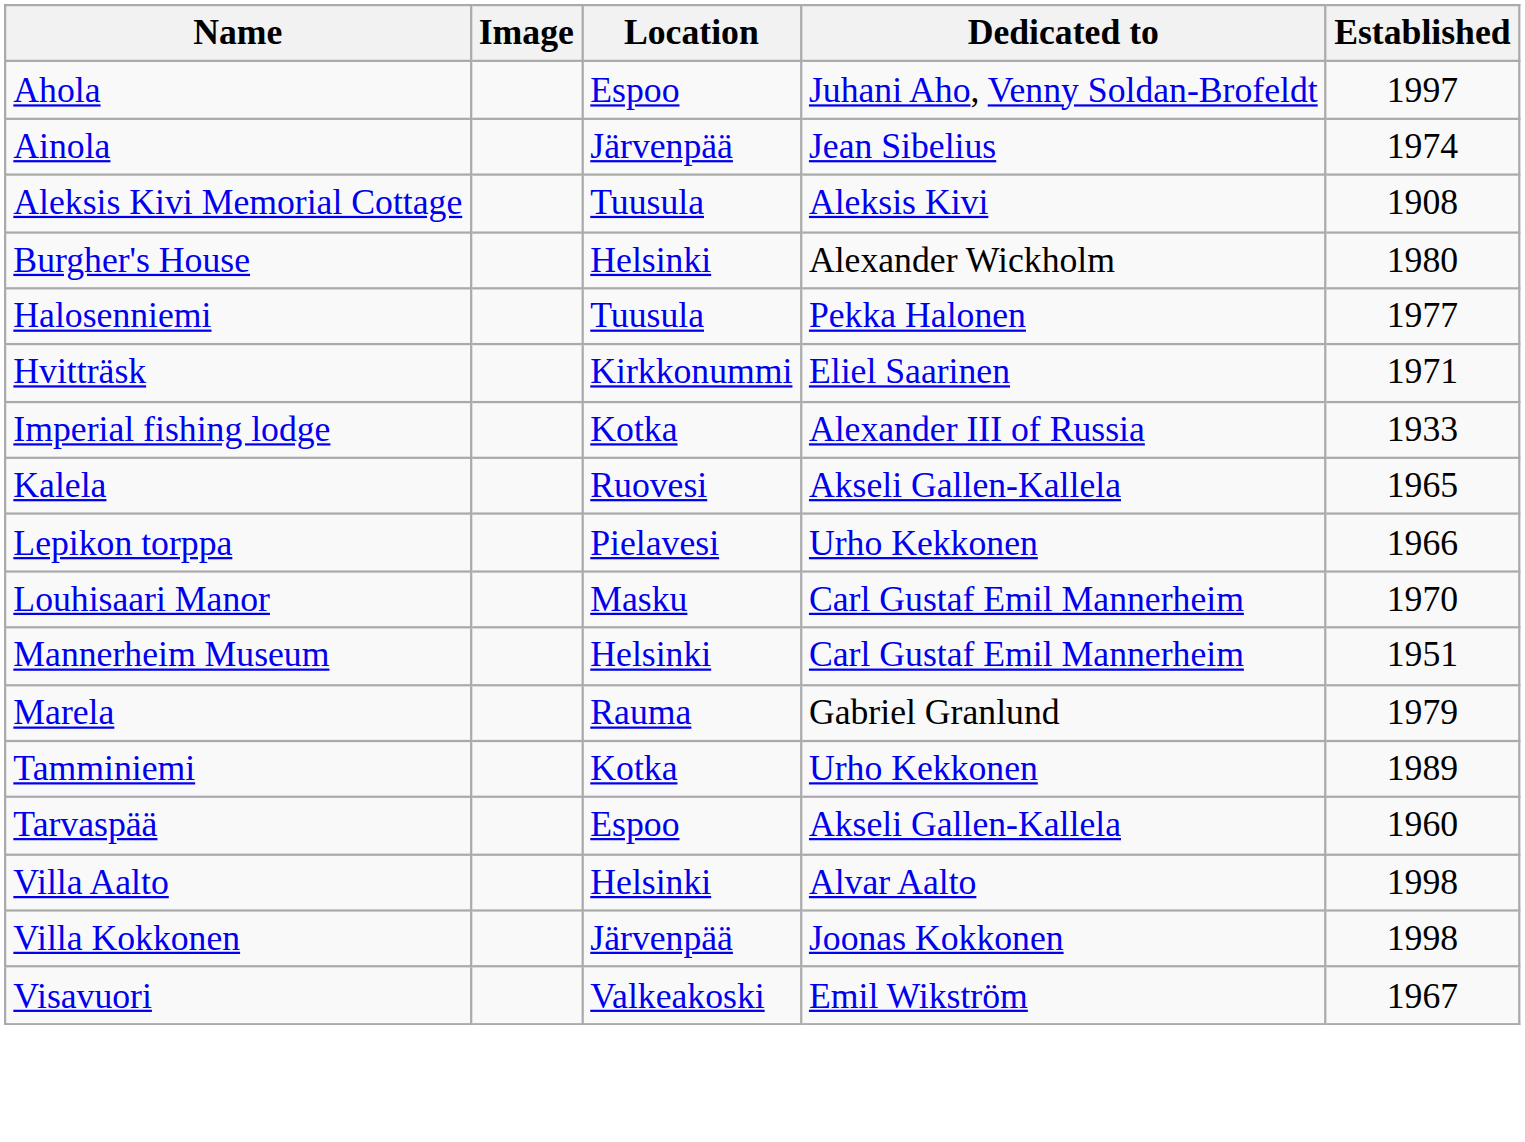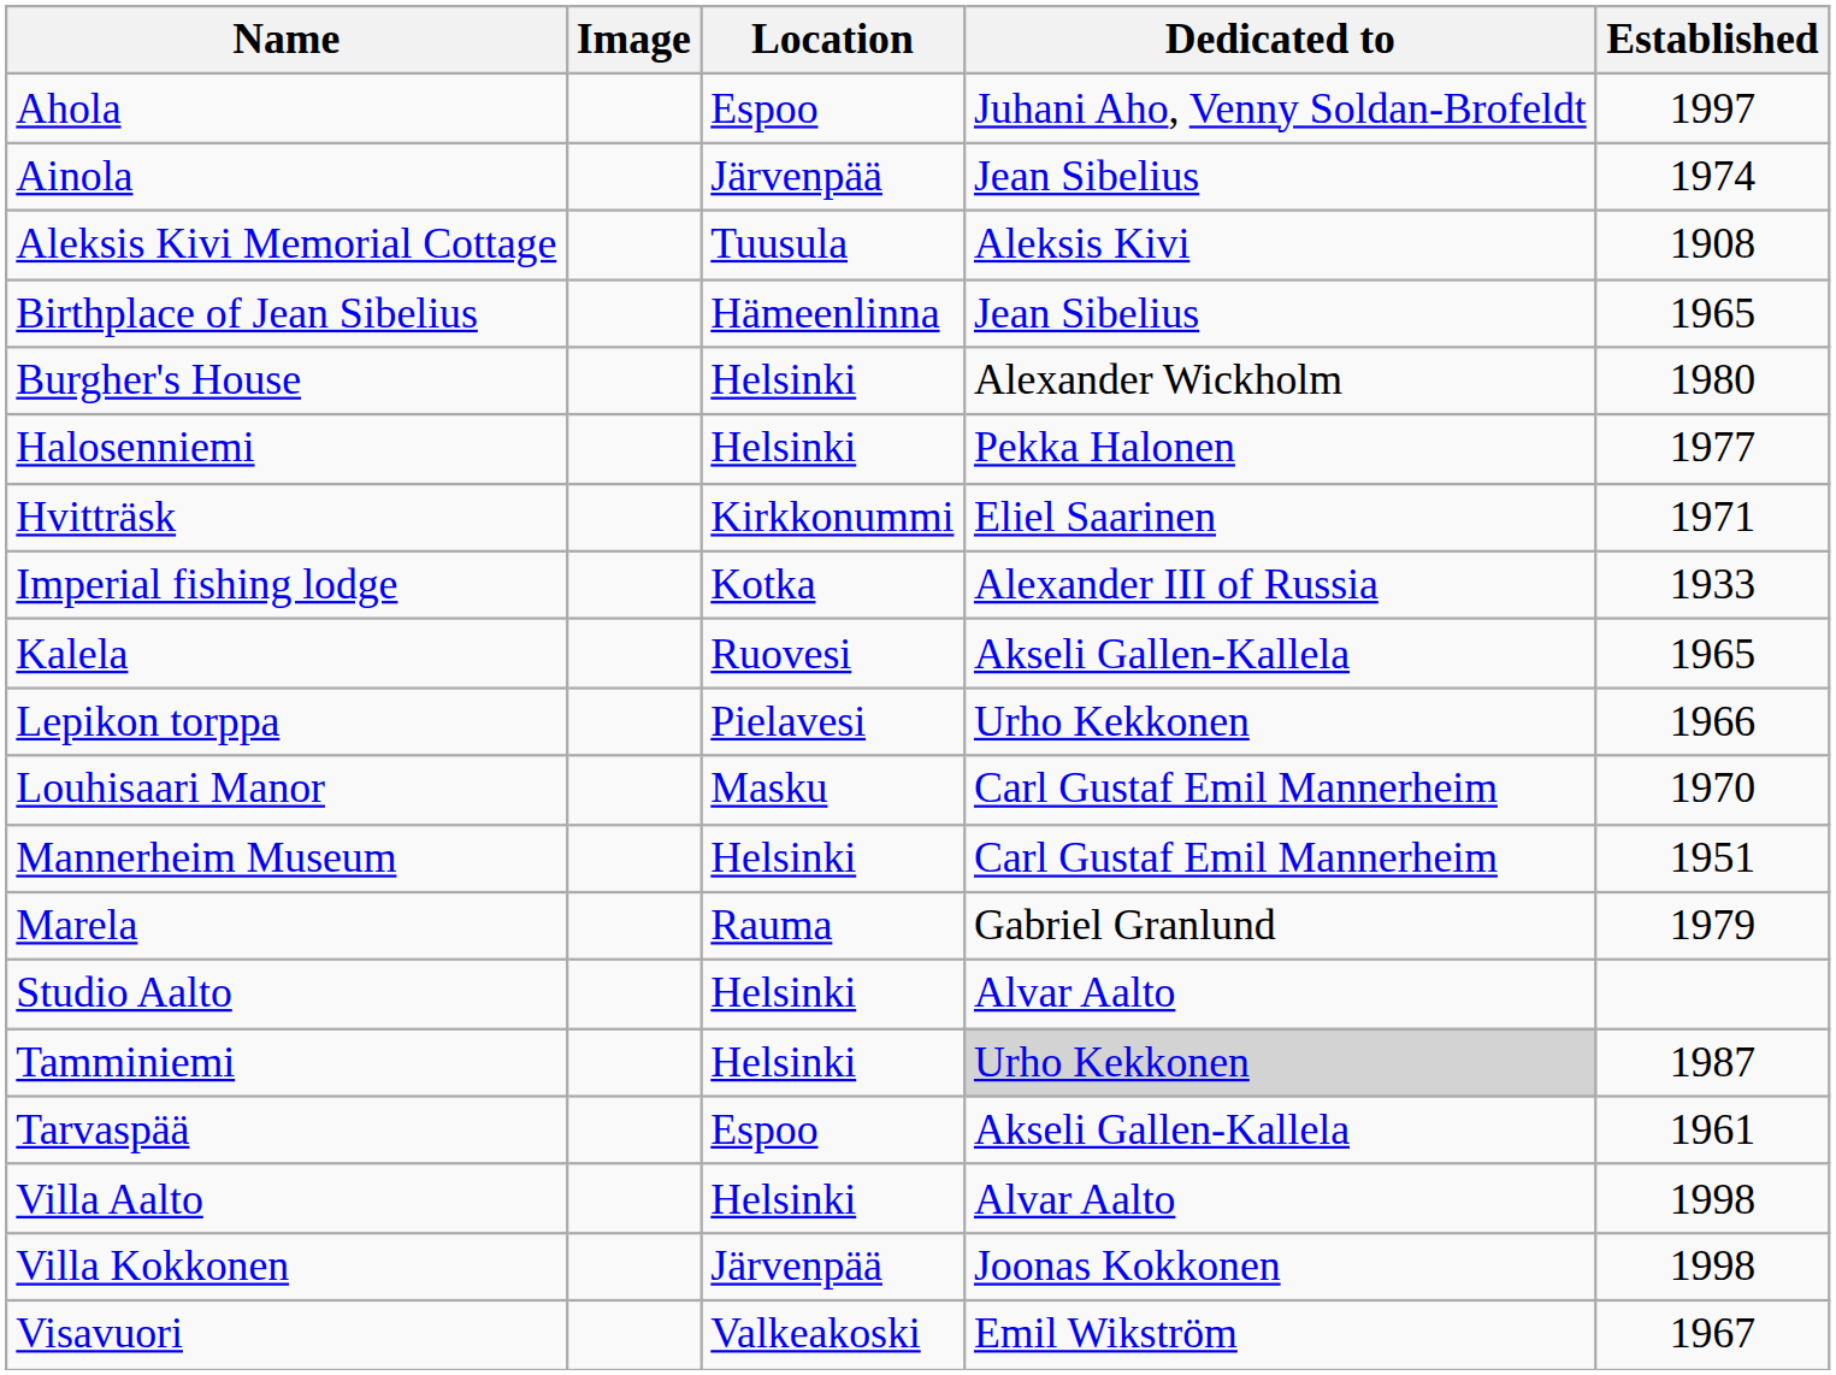+ row: Birthplace of Jean Sibelius | Hämeenlinna | Jean Sibelius | 1965
Halosenniemi | Location: Tuusula -> Helsinki
+ row: Studio Aalto | Helsinki | Alvar Aalto
Tamminiemi | Location: Kotka -> Helsinki
Tamminiemi | Dedicated to: no background -> lightgrey background
Tamminiemi | Established: 1989 -> 1987
Tarvaspää | Established: 1960 -> 1961
